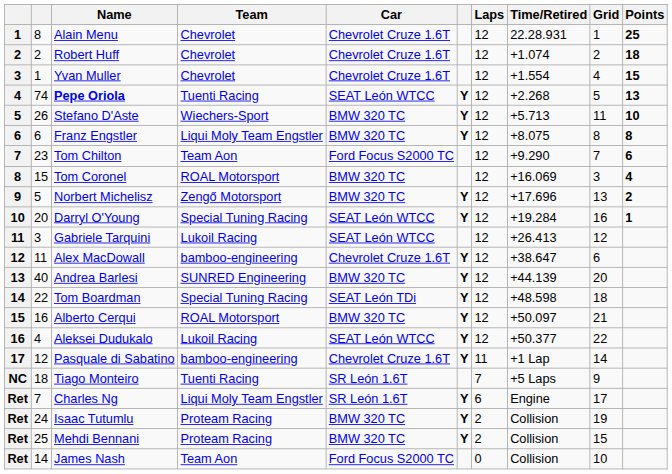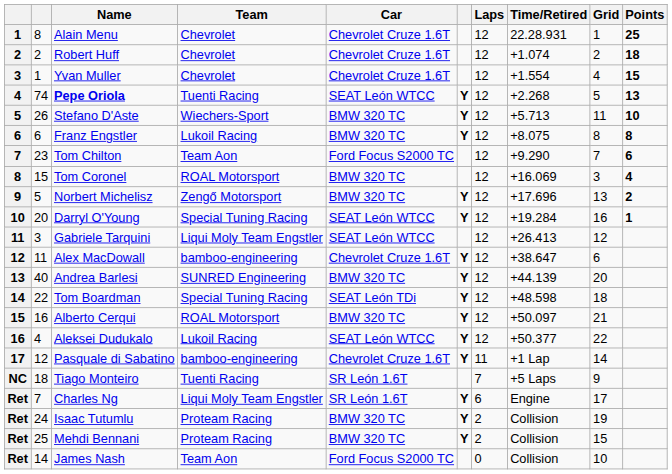Franz Engstler | Team: Liqui Moly Team Engstler -> Lukoil Racing
Gabriele Tarquini | Team: Lukoil Racing -> Liqui Moly Team Engstler
